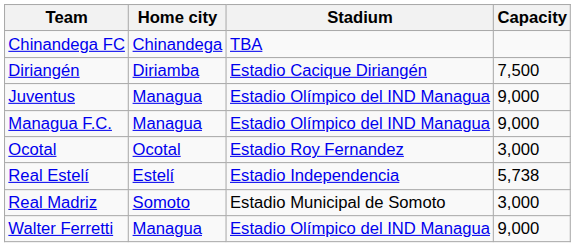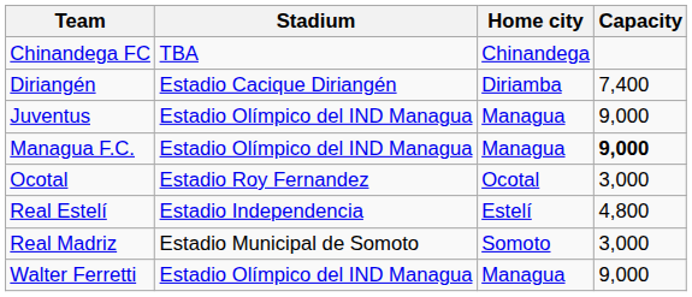columns swapped: Home city <-> Stadium
Diriangén | Capacity: 7,500 -> 7,400
Managua F.C. | Capacity: normal -> bold
Real Estelí | Capacity: 5,738 -> 4,800
